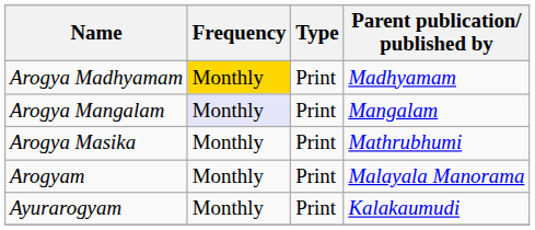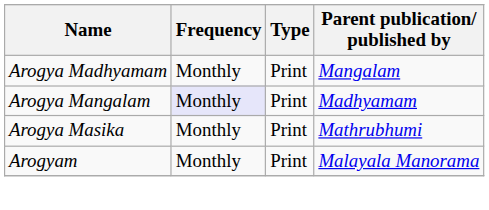Arogya Madhyamam | Frequency: gold background -> no background
Arogya Madhyamam | Parent publication/ published by: Madhyamam -> Mangalam
Arogya Mangalam | Parent publication/ published by: Mangalam -> Madhyamam
- row: Ayurarogyam | Monthly | Print | Kalakaumudi
